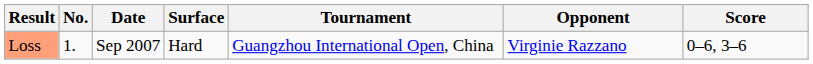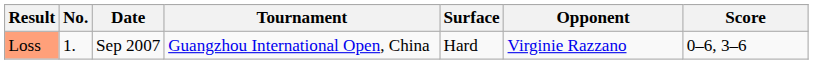columns swapped: Tournament <-> Surface
